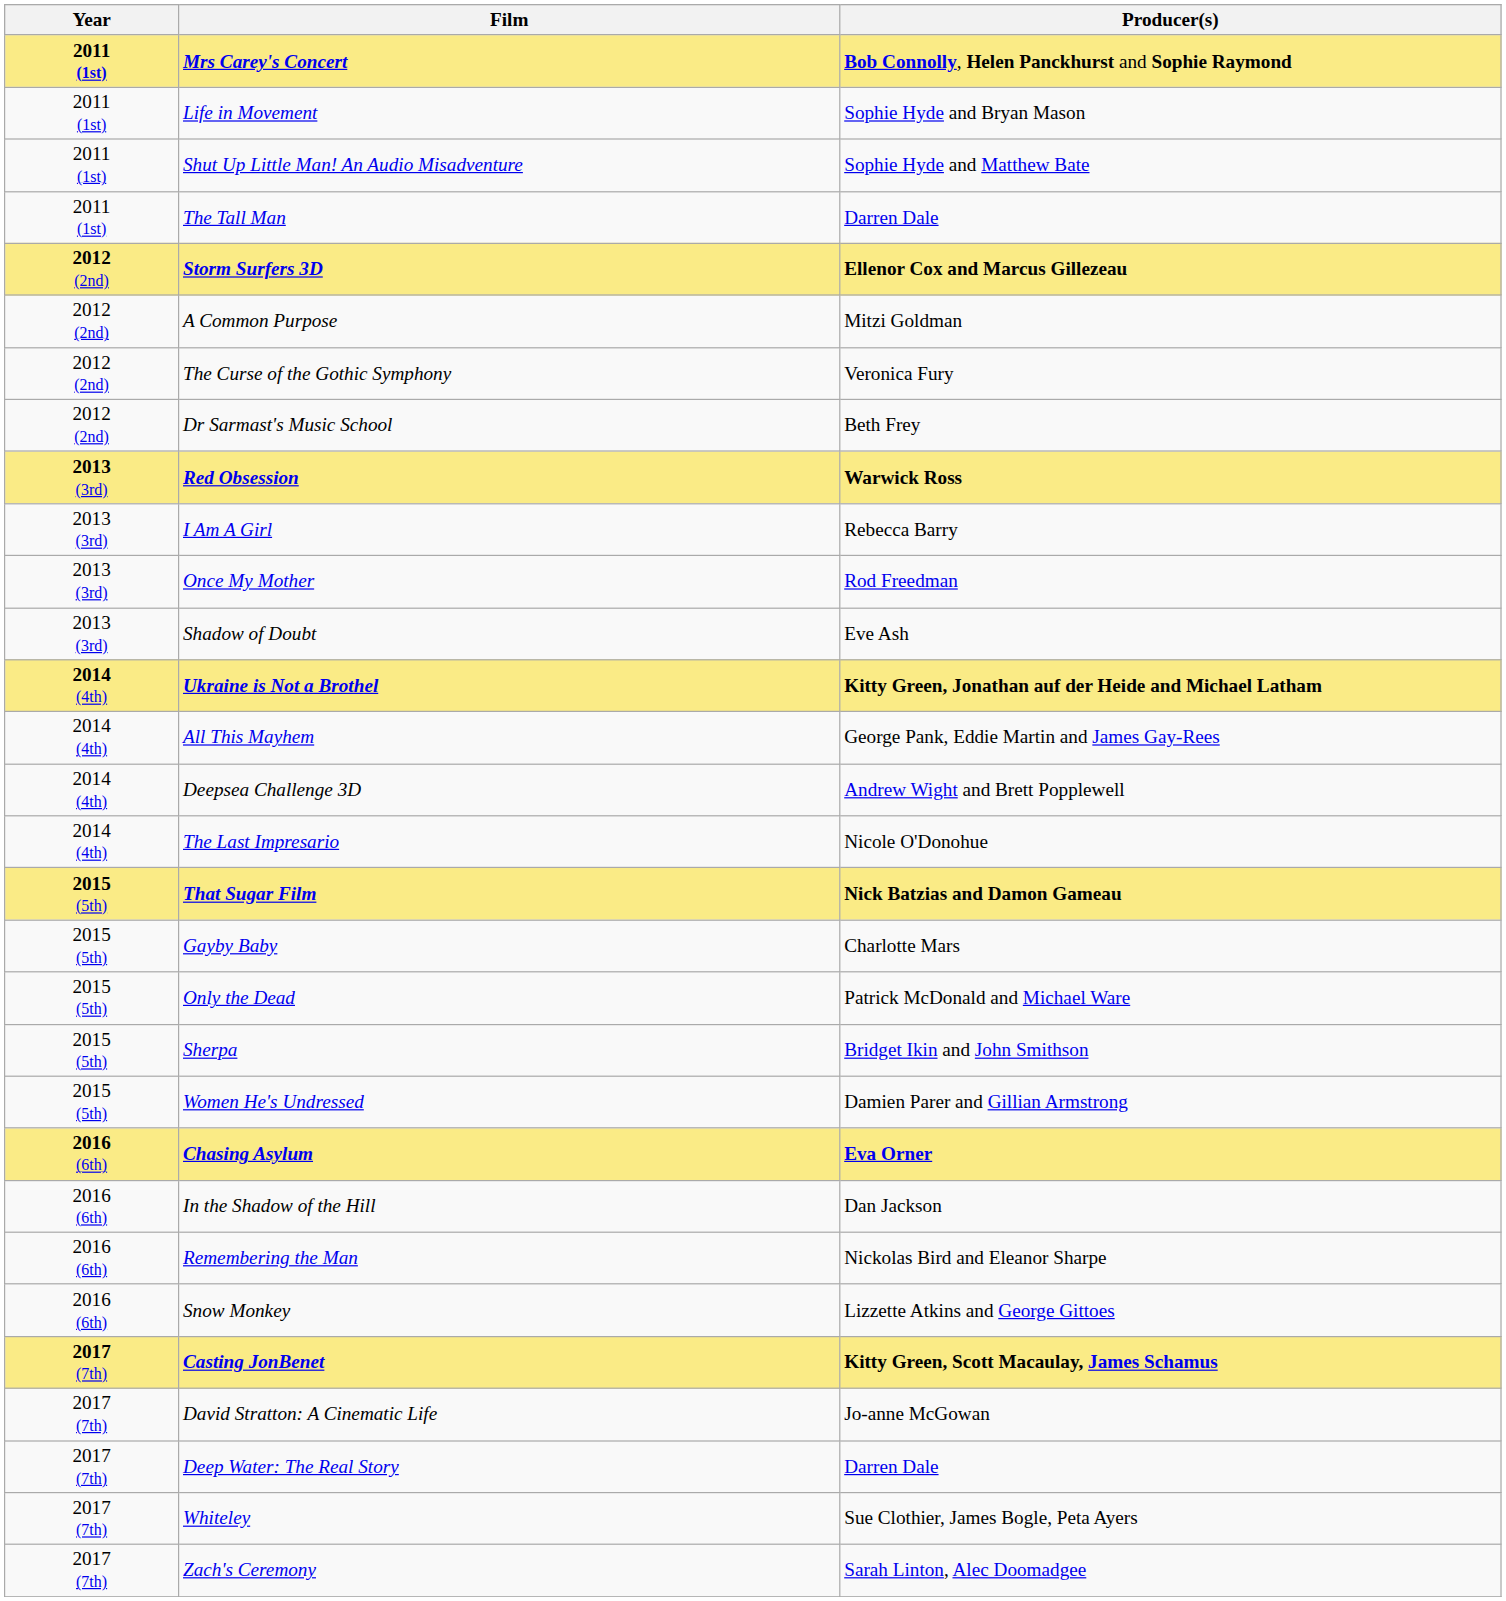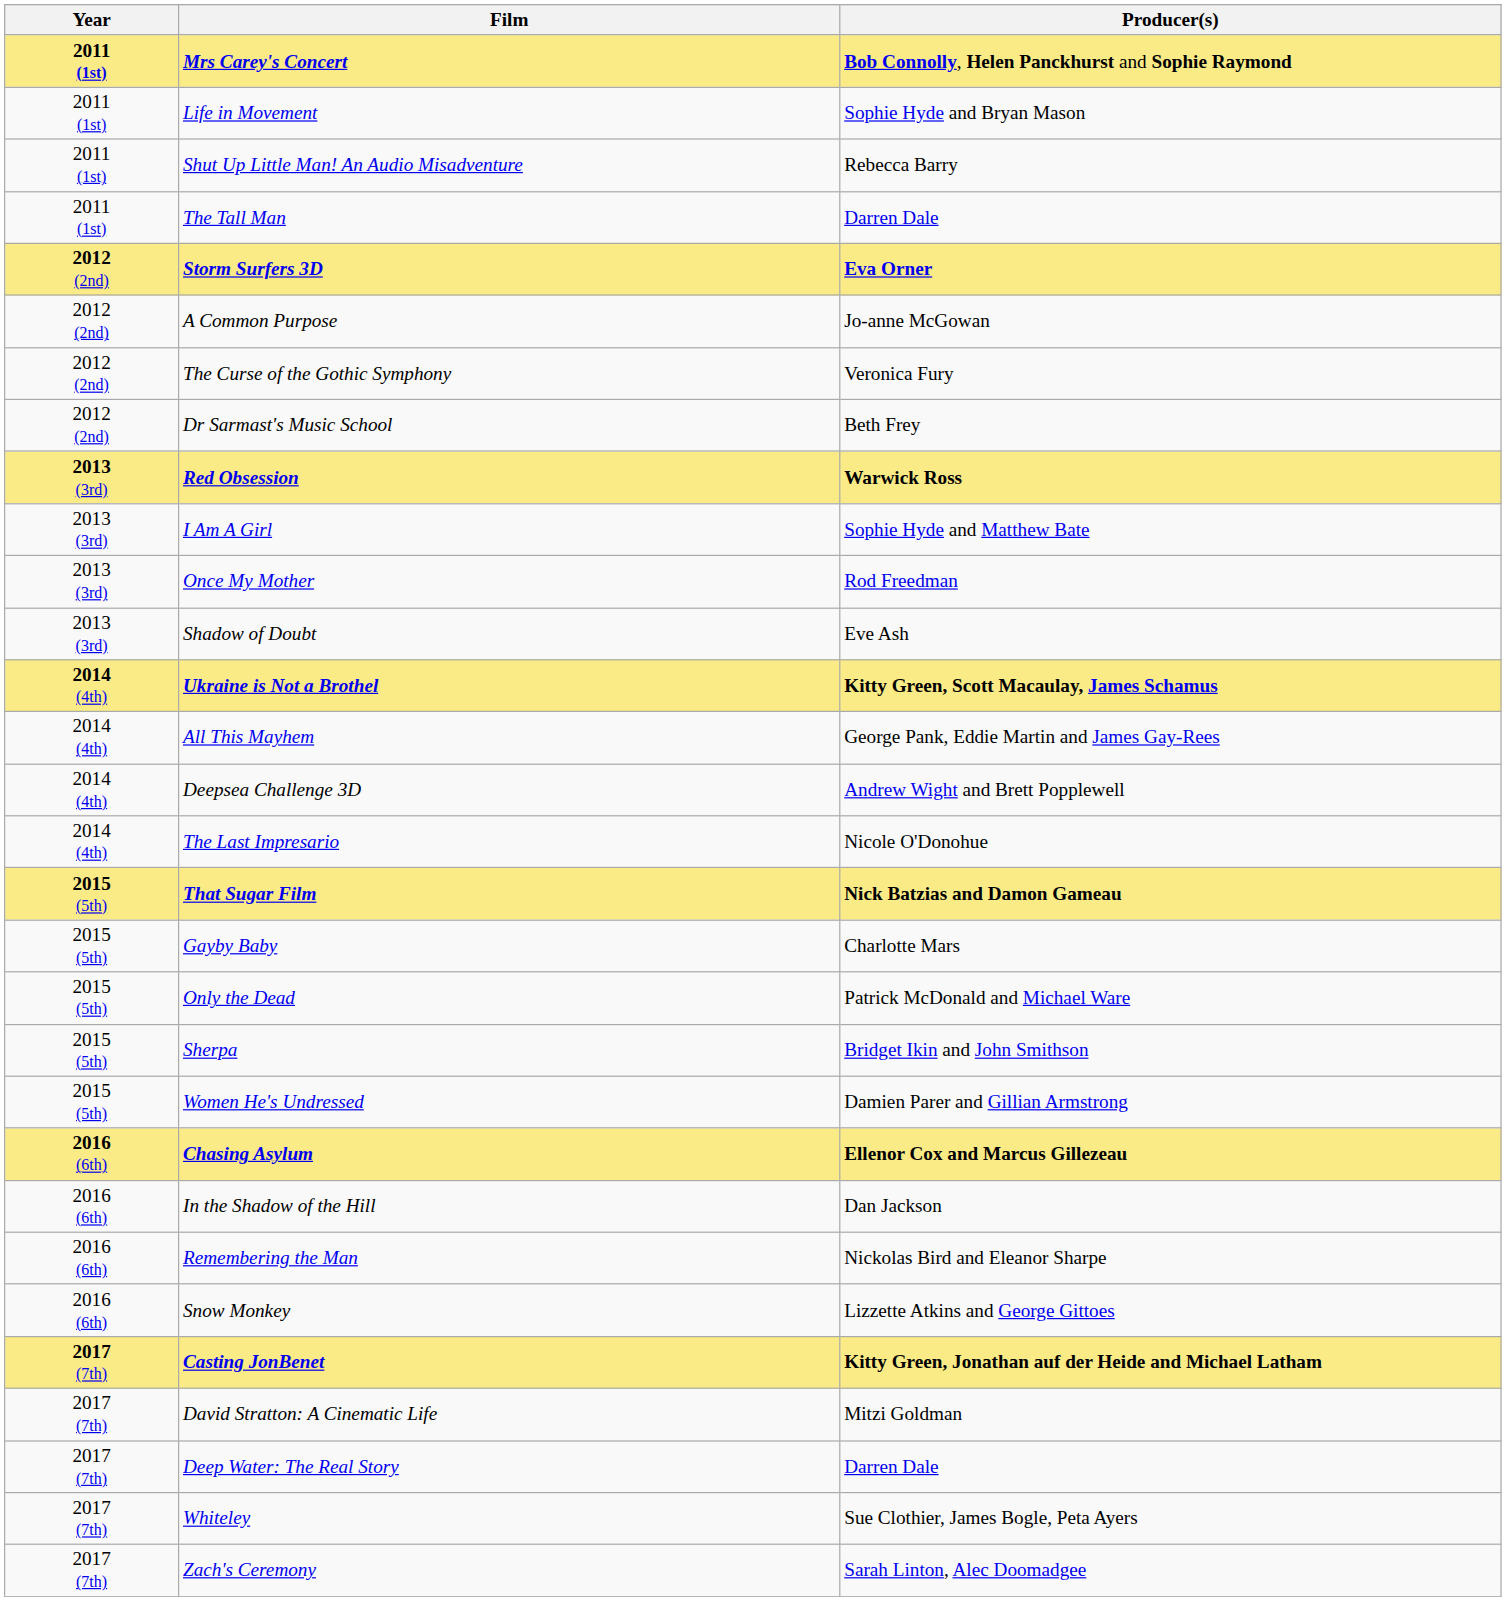Shut Up Little Man! An Audio Misadventure | Producer(s): Sophie Hyde and Matthew Bate -> Rebecca Barry
Storm Surfers 3D | Producer(s): Ellenor Cox and Marcus Gillezeau -> Eva Orner
A Common Purpose | Producer(s): Mitzi Goldman -> Jo-anne McGowan
I Am A Girl | Producer(s): Rebecca Barry -> Sophie Hyde and Matthew Bate
Ukraine is Not a Brothel | Producer(s): Kitty Green, Jonathan auf der Heide and Michael Latham -> Kitty Green, Scott Macaulay, James Schamus
Chasing Asylum | Producer(s): Eva Orner -> Ellenor Cox and Marcus Gillezeau
Casting JonBenet | Producer(s): Kitty Green, Scott Macaulay, James Schamus -> Kitty Green, Jonathan auf der Heide and Michael Latham
David Stratton: A Cinematic Life | Producer(s): Jo-anne McGowan -> Mitzi Goldman
